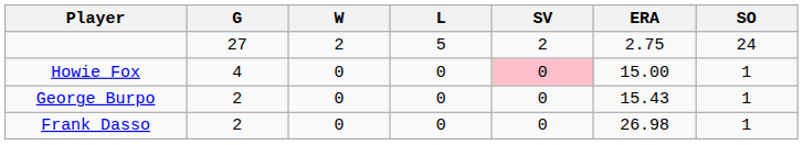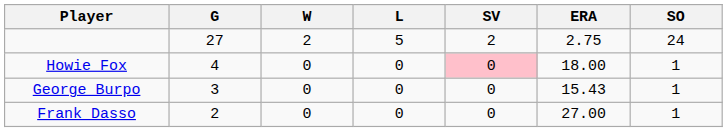Howie Fox | ERA: 15.00 -> 18.00
George Burpo | G: 2 -> 3
Frank Dasso | ERA: 26.98 -> 27.00
